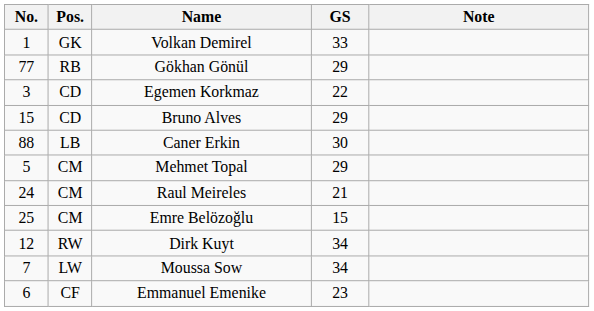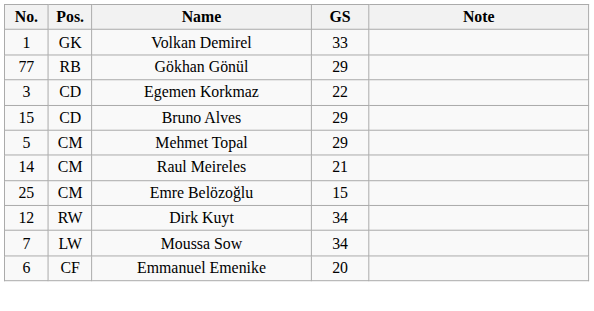- row: 88 | LB | Caner Erkin | 30
Raul Meireles | No.: 24 -> 14
Emmanuel Emenike | GS: 23 -> 20
